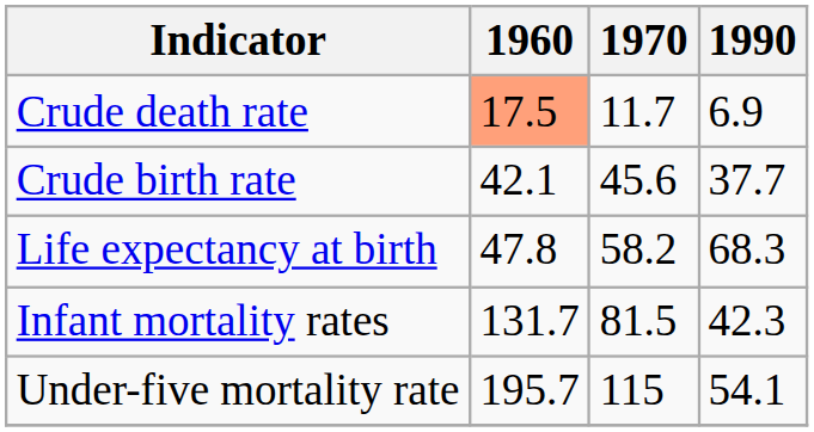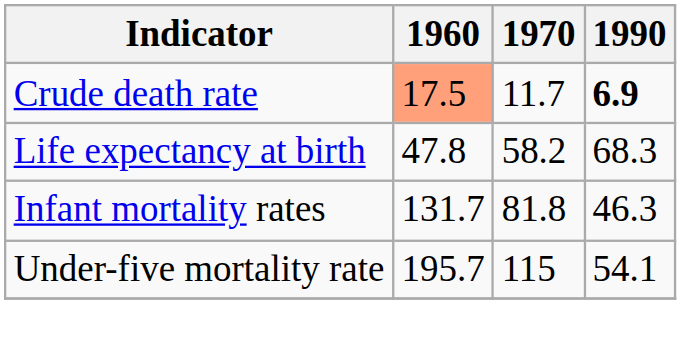Crude death rate | 1990: normal -> bold
- row: Crude birth rate | 42.1 | 45.6 | 37.7
Infant mortality rates | 1970: 81.5 -> 81.8
Infant mortality rates | 1990: 42.3 -> 46.3
